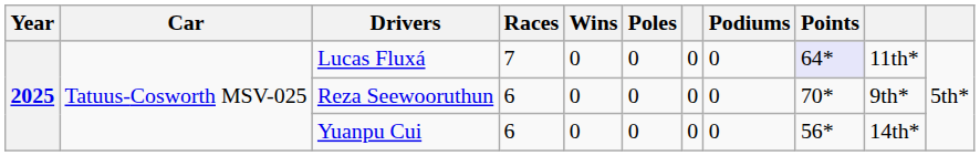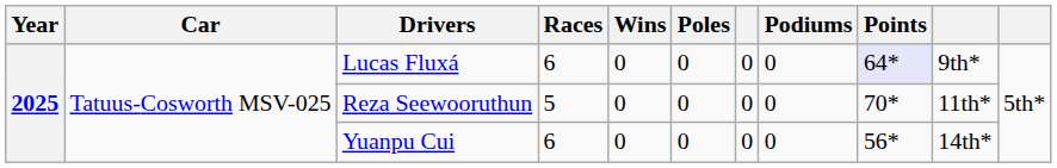Lucas Fluxá | Races: 7 -> 6
Lucas Fluxá | column 10: 11th* -> 9th*
Reza Seewooruthun | Races: 6 -> 5
Reza Seewooruthun | column 10: 9th* -> 11th*
